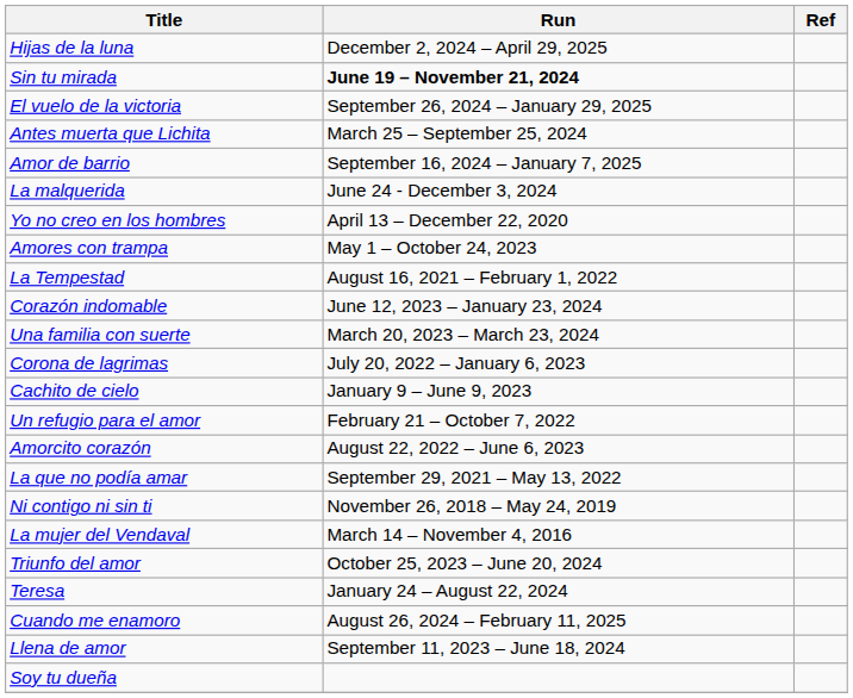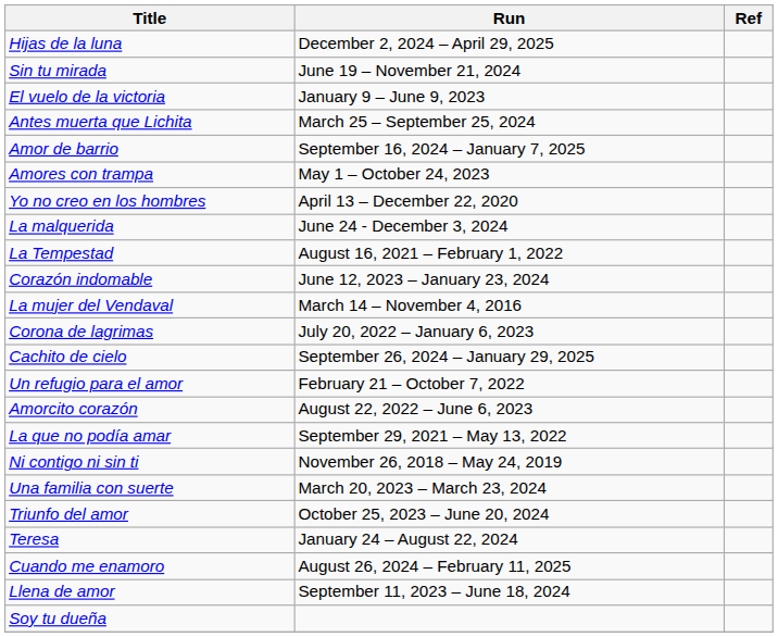Sin tu mirada | Run: bold -> normal
El vuelo de la victoria | Run: September 26, 2024 – January 29, 2025 -> January 9 – June 9, 2023
rows swapped: Amores con trampa <-> La malquerida
rows swapped: La mujer del Vendaval <-> Una familia con suerte
Cachito de cielo | Run: January 9 – June 9, 2023 -> September 26, 2024 – January 29, 2025
